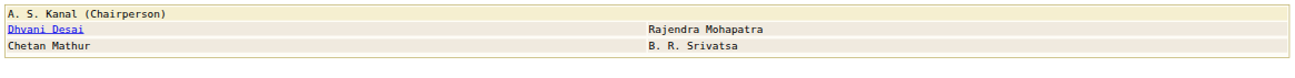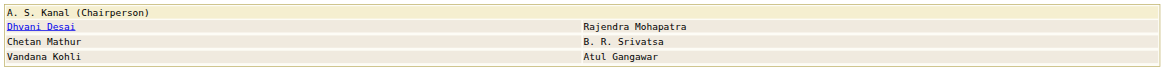+ row: Vandana Kohli | Atul Gangawar
